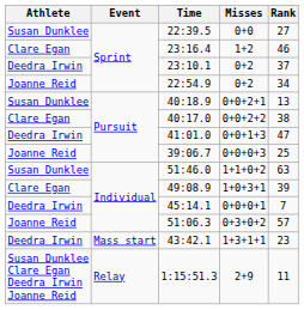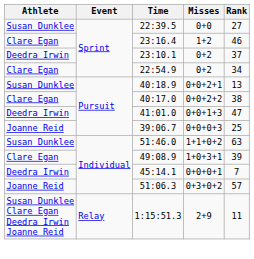22:54.9 | Athlete: Joanne Reid -> Clare Egan
- row: Deedra Irwin | Mass start | 43:42.1 | 1+3+1+1 | 23
